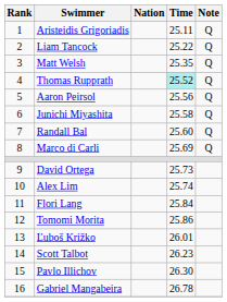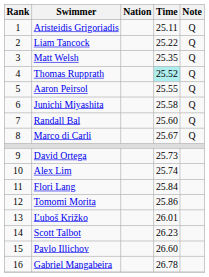Aaron Peirsol | Time: 25.56 -> 25.55
Marco di Carli | Time: 25.69 -> 25.67
Pavlo Illichov | Time: 26.30 -> 26.60
